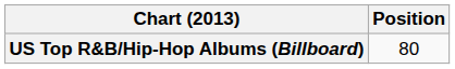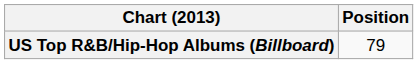US Top R&B/Hip-Hop Albums (Billboard) | Position: 80 -> 79
